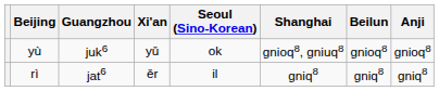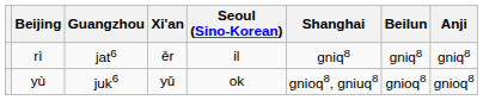rows swapped: rì <-> yù
